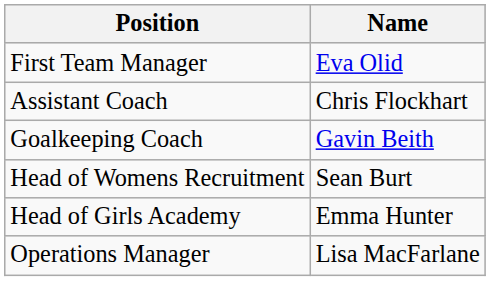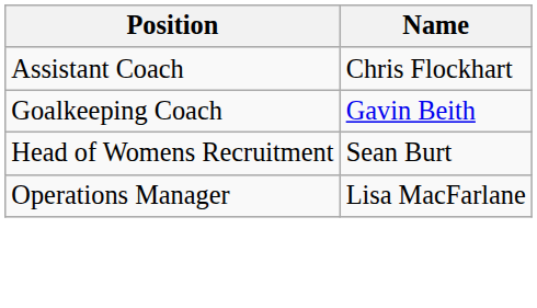- row: First Team Manager | Eva Olid
- row: Head of Girls Academy | Emma Hunter
